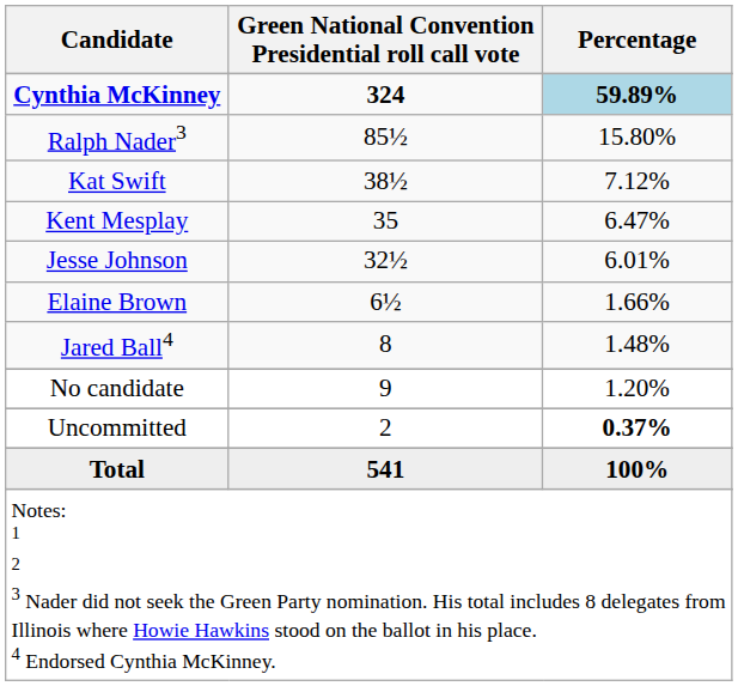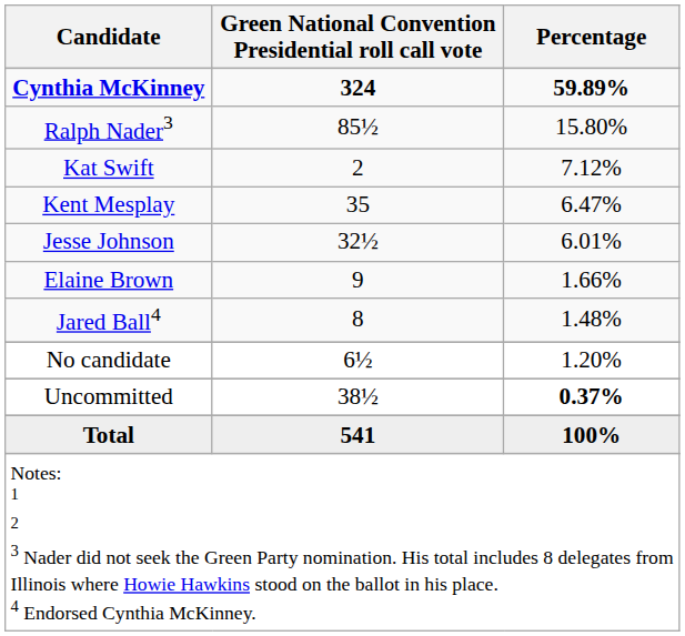Cynthia McKinney | Percentage: lightblue background -> no background
Kat Swift | Green National Convention Presidential roll call vote: 38½ -> 2
Elaine Brown | Green National Convention Presidential roll call vote: 6½ -> 9
No candidate | Green National Convention Presidential roll call vote: 9 -> 6½
Uncommitted | Green National Convention Presidential roll call vote: 2 -> 38½
